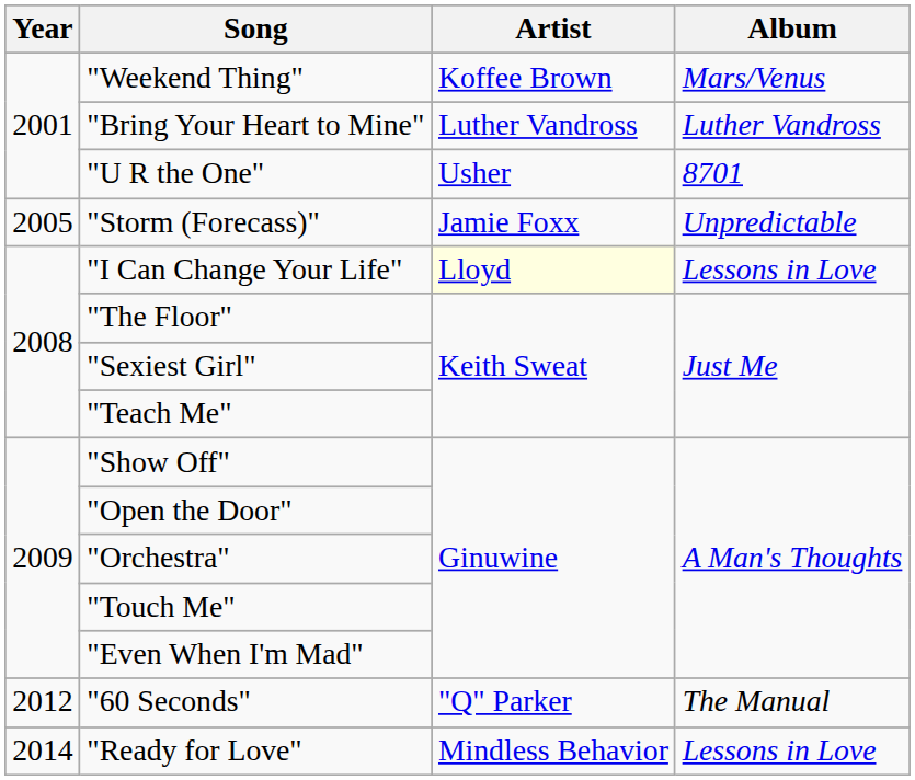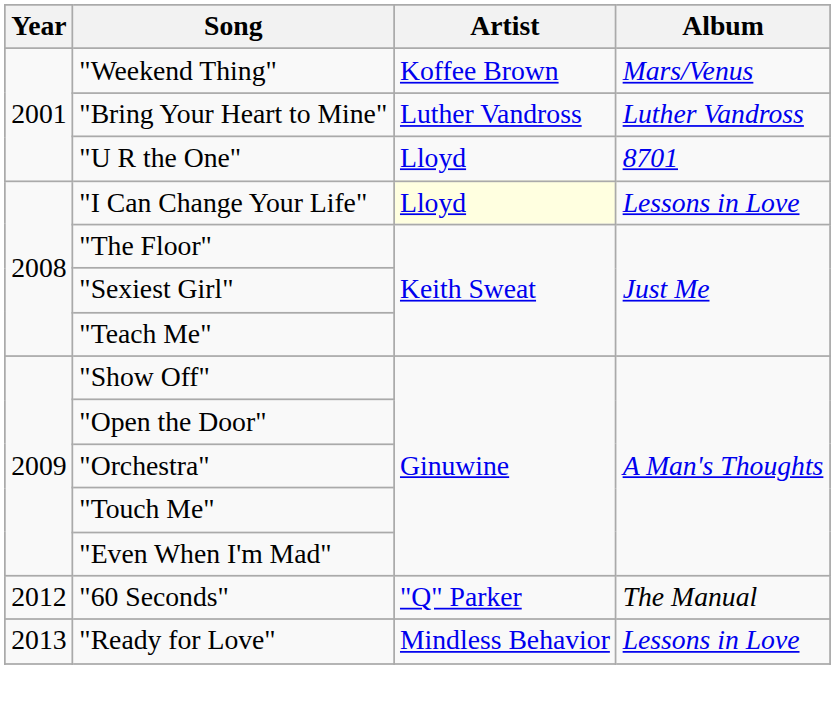"U R the One" | Artist: Usher -> Lloyd
- row: 2005 | "Storm (Forecass)" | Jamie Foxx | Unpredictable
"Ready for Love" | Year: 2014 -> 2013
